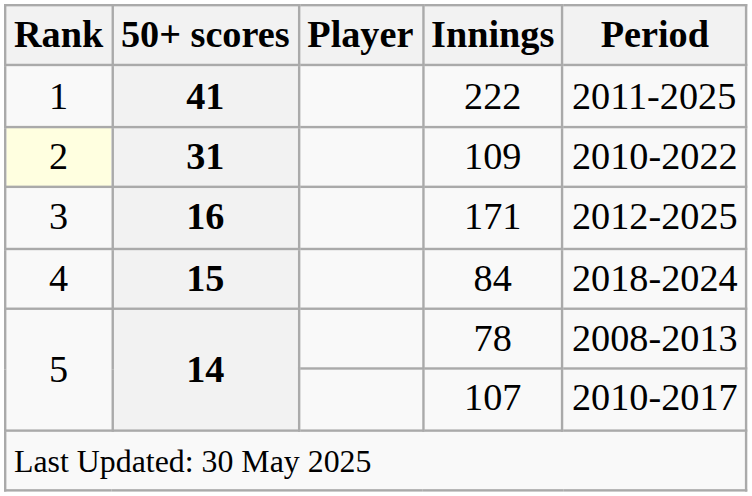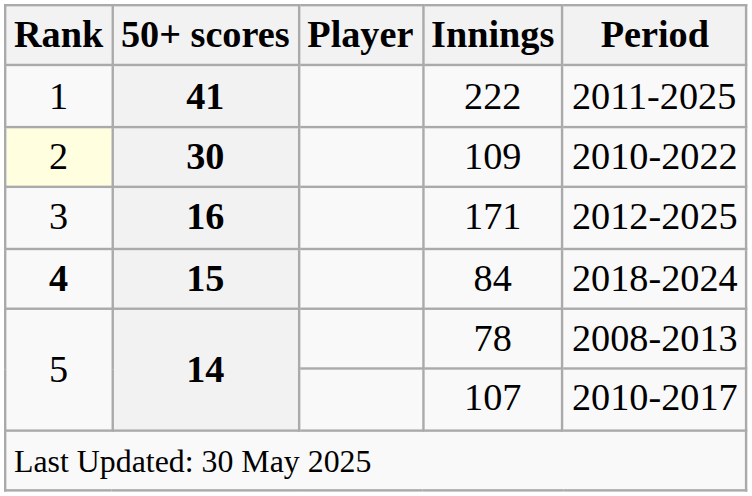109 | 50+ scores: 31 -> 30
84 | Rank: normal -> bold
